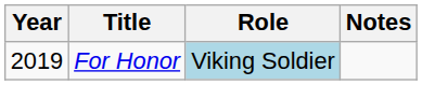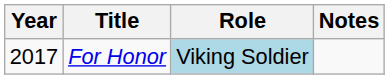For Honor | Year: 2019 -> 2017
